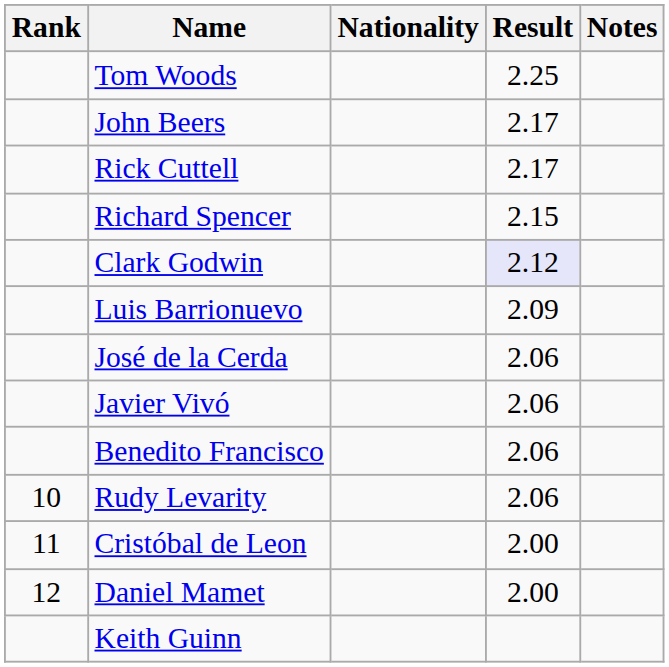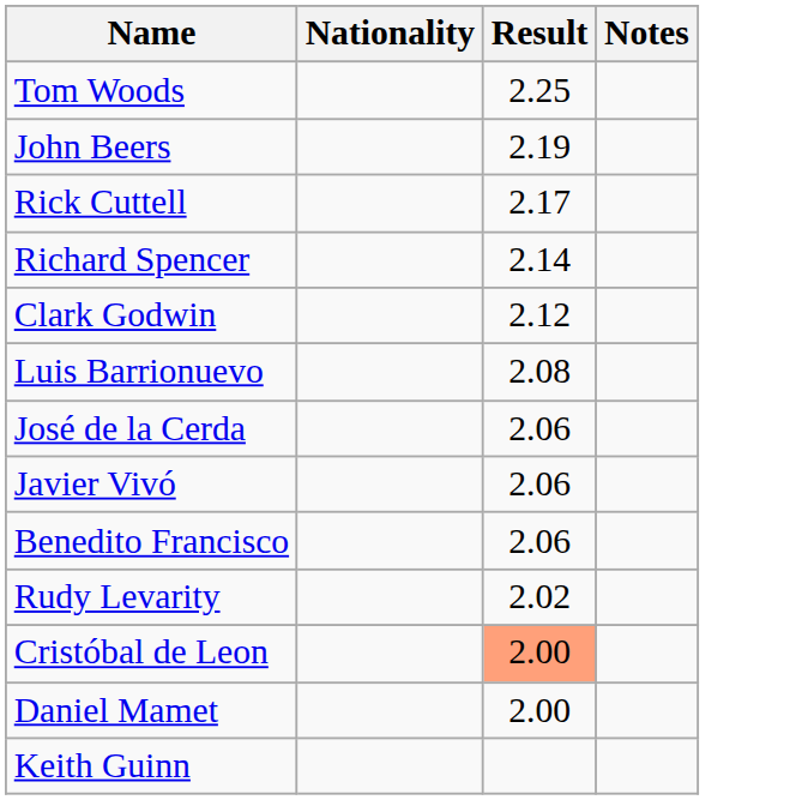- column: Rank | 10 | 11 | 12
John Beers | Result: 2.17 -> 2.19
Richard Spencer | Result: 2.15 -> 2.14
Clark Godwin | Result: lavender background -> no background
Luis Barrionuevo | Result: 2.09 -> 2.08
Rudy Levarity | Result: 2.06 -> 2.02
Cristóbal de Leon | Result: no background -> lightsalmon background
